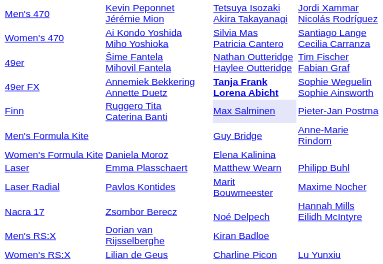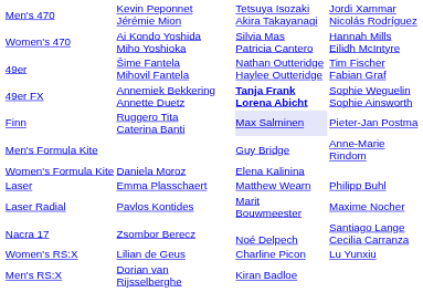Women's 470 | column 4: Santiago Lange Cecilia Carranza -> Hannah Mills Eilidh McIntyre
Nacra 17 | column 4: Hannah Mills Eilidh McIntyre -> Santiago Lange Cecilia Carranza
rows swapped: Men's RS:X <-> Women's RS:X
